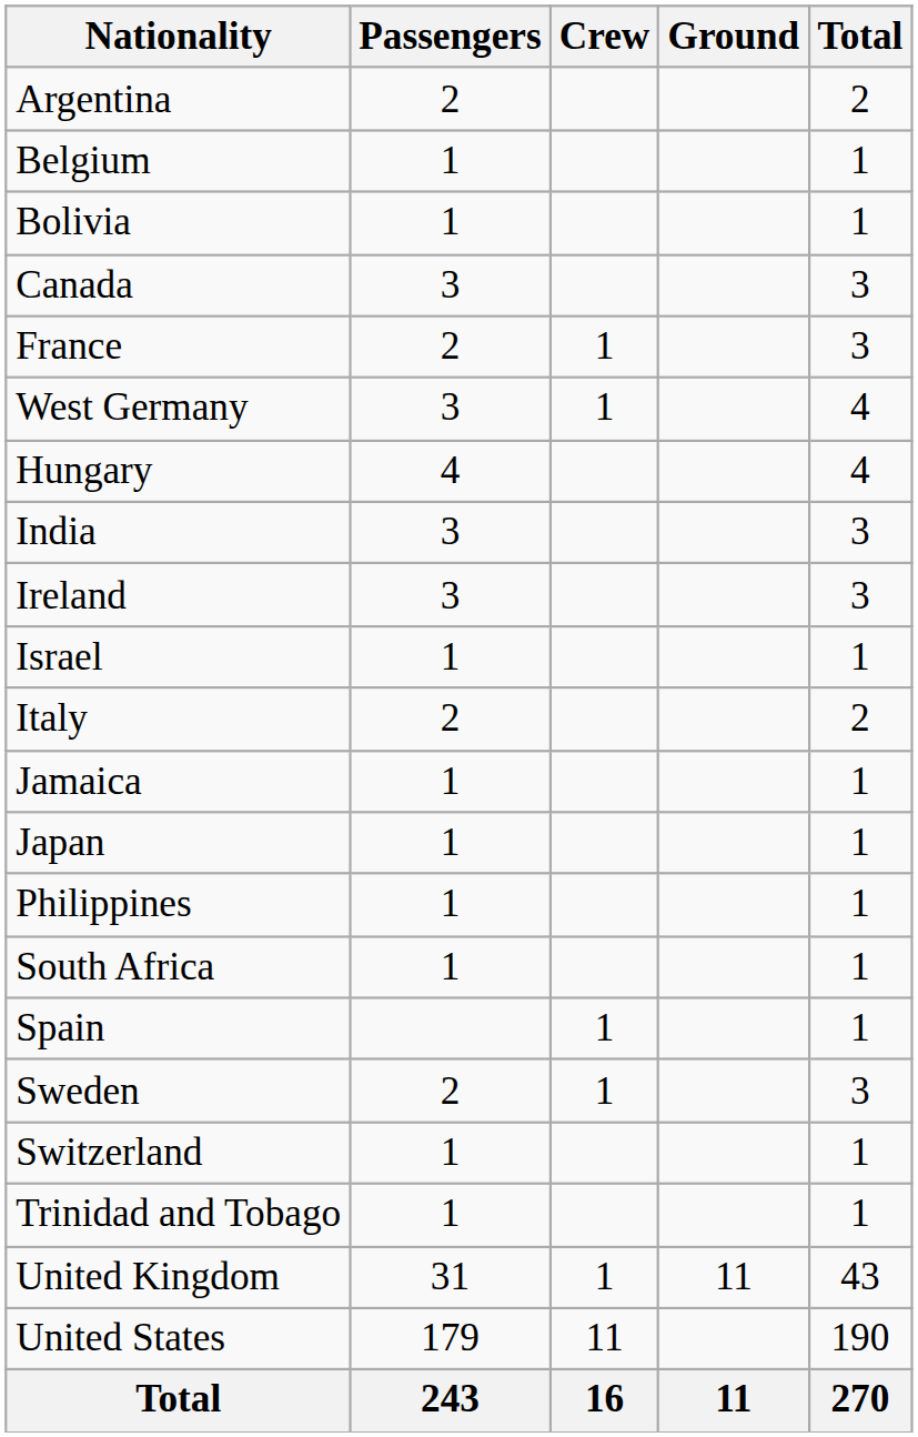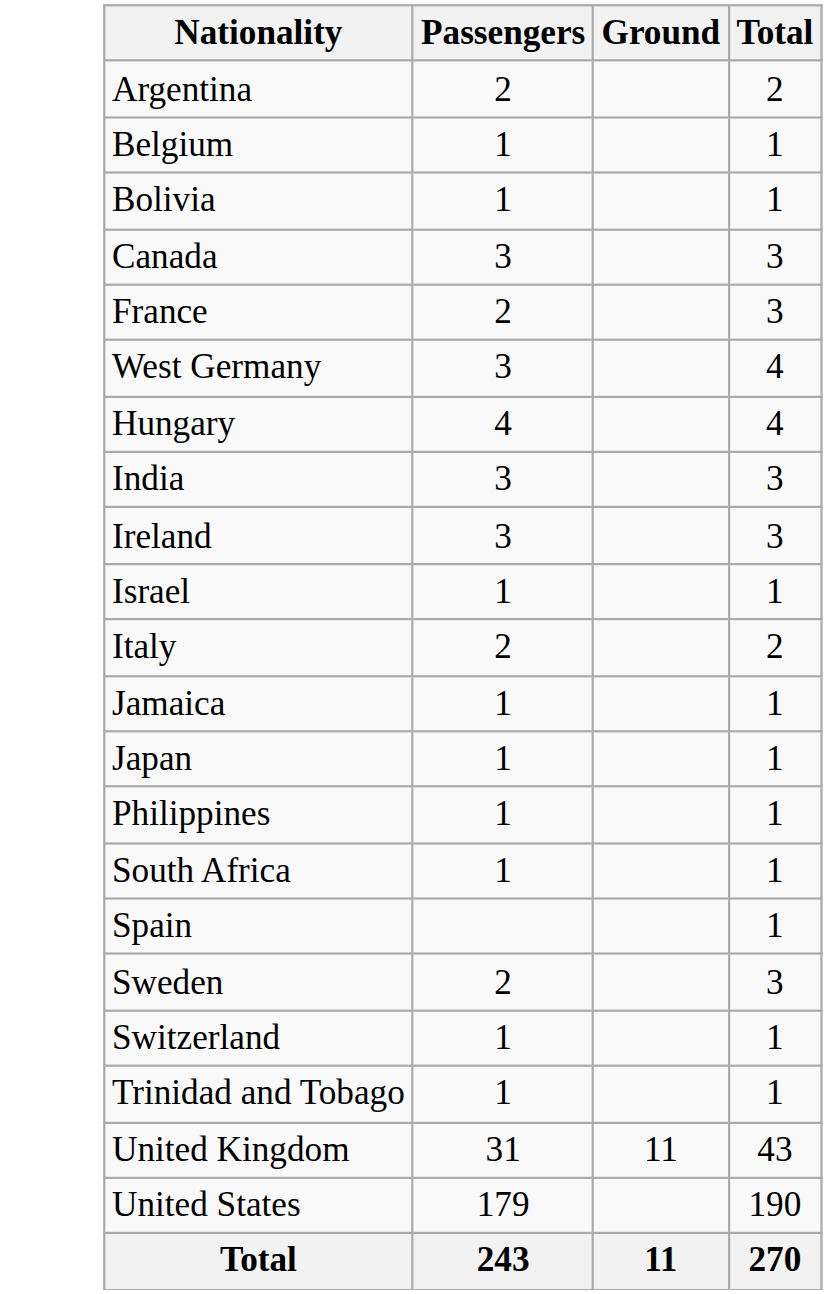- column: Crew | 1 | 1 | 1 | 1 | 1 | 11 | 16
